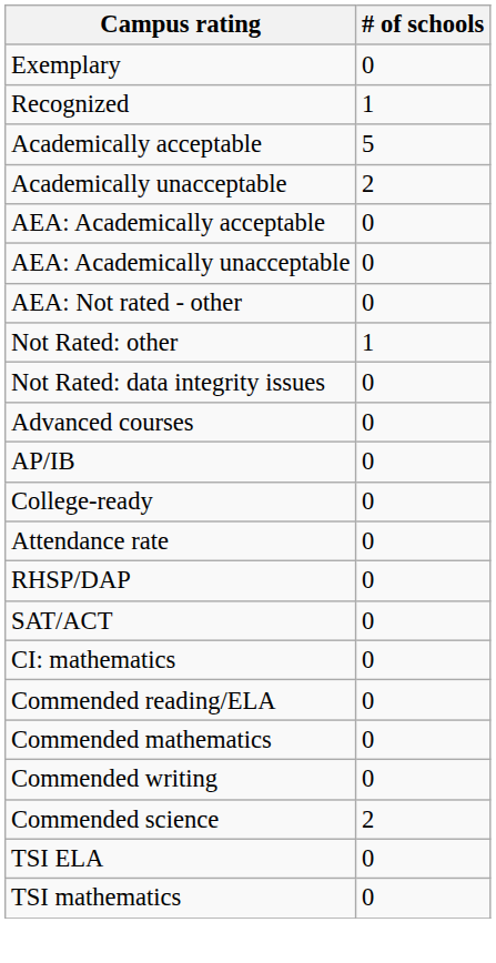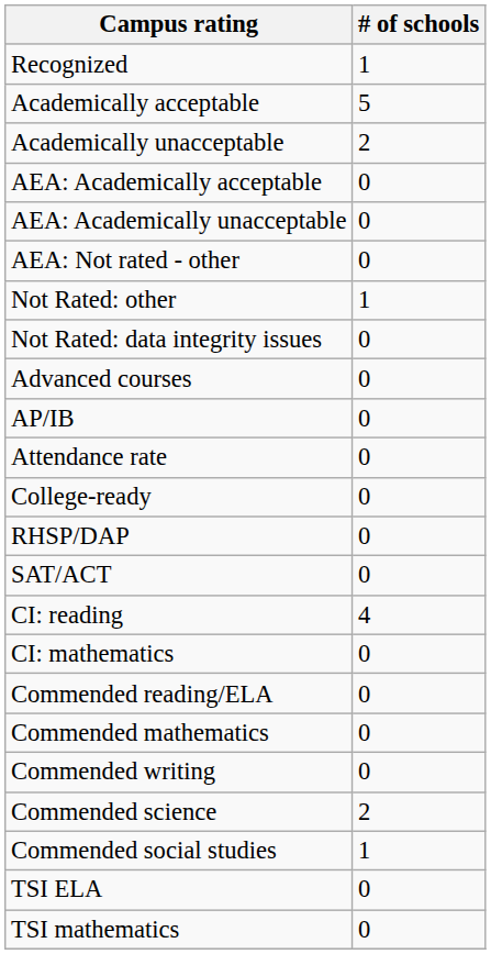- row: Exemplary | 0
rows swapped: Attendance rate <-> College-ready
+ row: CI: reading | 4
+ row: Commended social studies | 1
